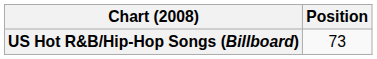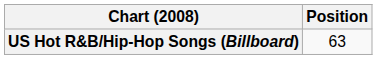US Hot R&B/Hip-Hop Songs (Billboard) | Position: 73 -> 63
